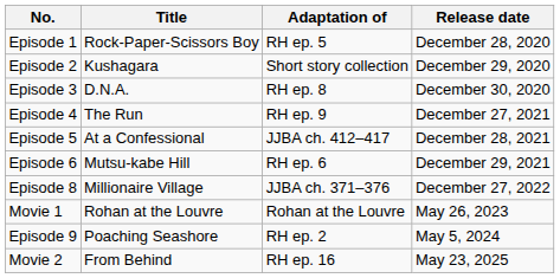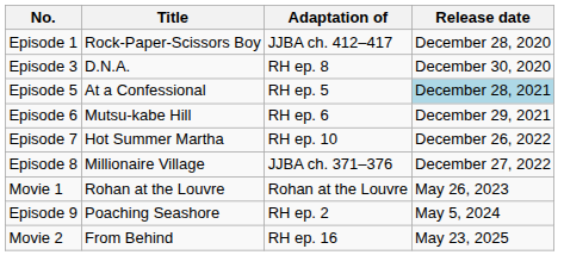Episode 1 | Adaptation of: RH ep. 5 -> JJBA ch. 412–417
- row: Episode 2 | Kushagara | Short story collection | December 29, 2020
- row: Episode 4 | The Run | RH ep. 9 | December 27, 2021
Episode 5 | Adaptation of: JJBA ch. 412–417 -> RH ep. 5
Episode 5 | Release date: no background -> lightblue background
+ row: Episode 7 | Hot Summer Martha | RH ep. 10 | December 26, 2022
